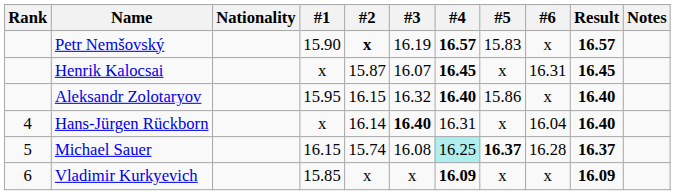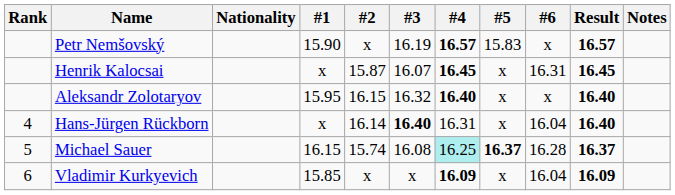Petr Nemšovský | #2: bold -> normal
Aleksandr Zolotaryov | #5: 15.86 -> x
Vladimir Kurkyevich | #6: x -> 16.04
